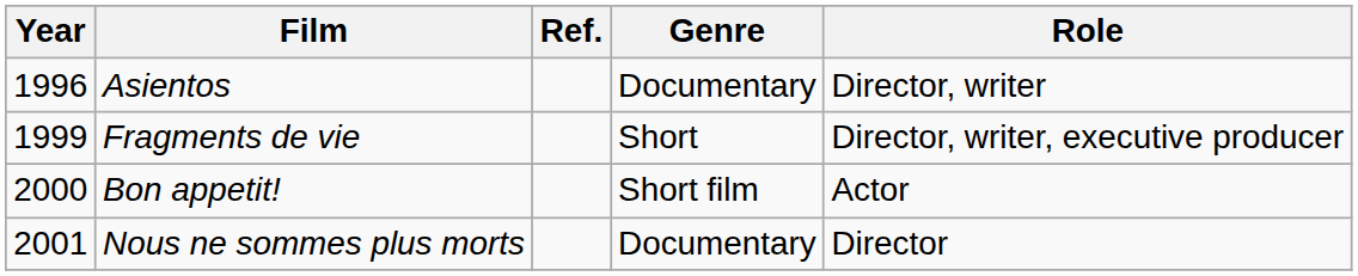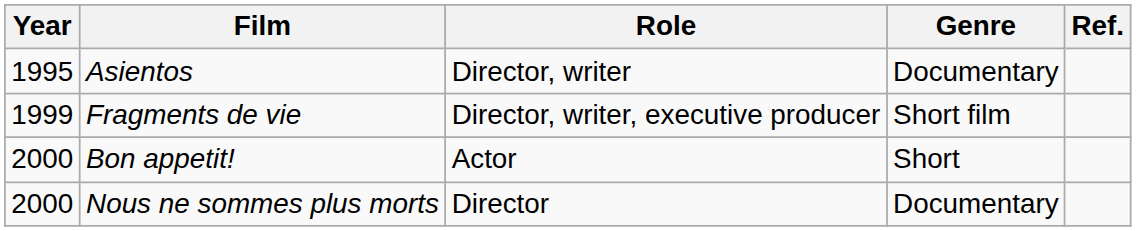columns swapped: Role <-> Ref.
Asientos | Year: 1996 -> 1995
Fragments de vie | Genre: Short -> Short film
Bon appetit! | Genre: Short film -> Short
Nous ne sommes plus morts | Year: 2001 -> 2000
